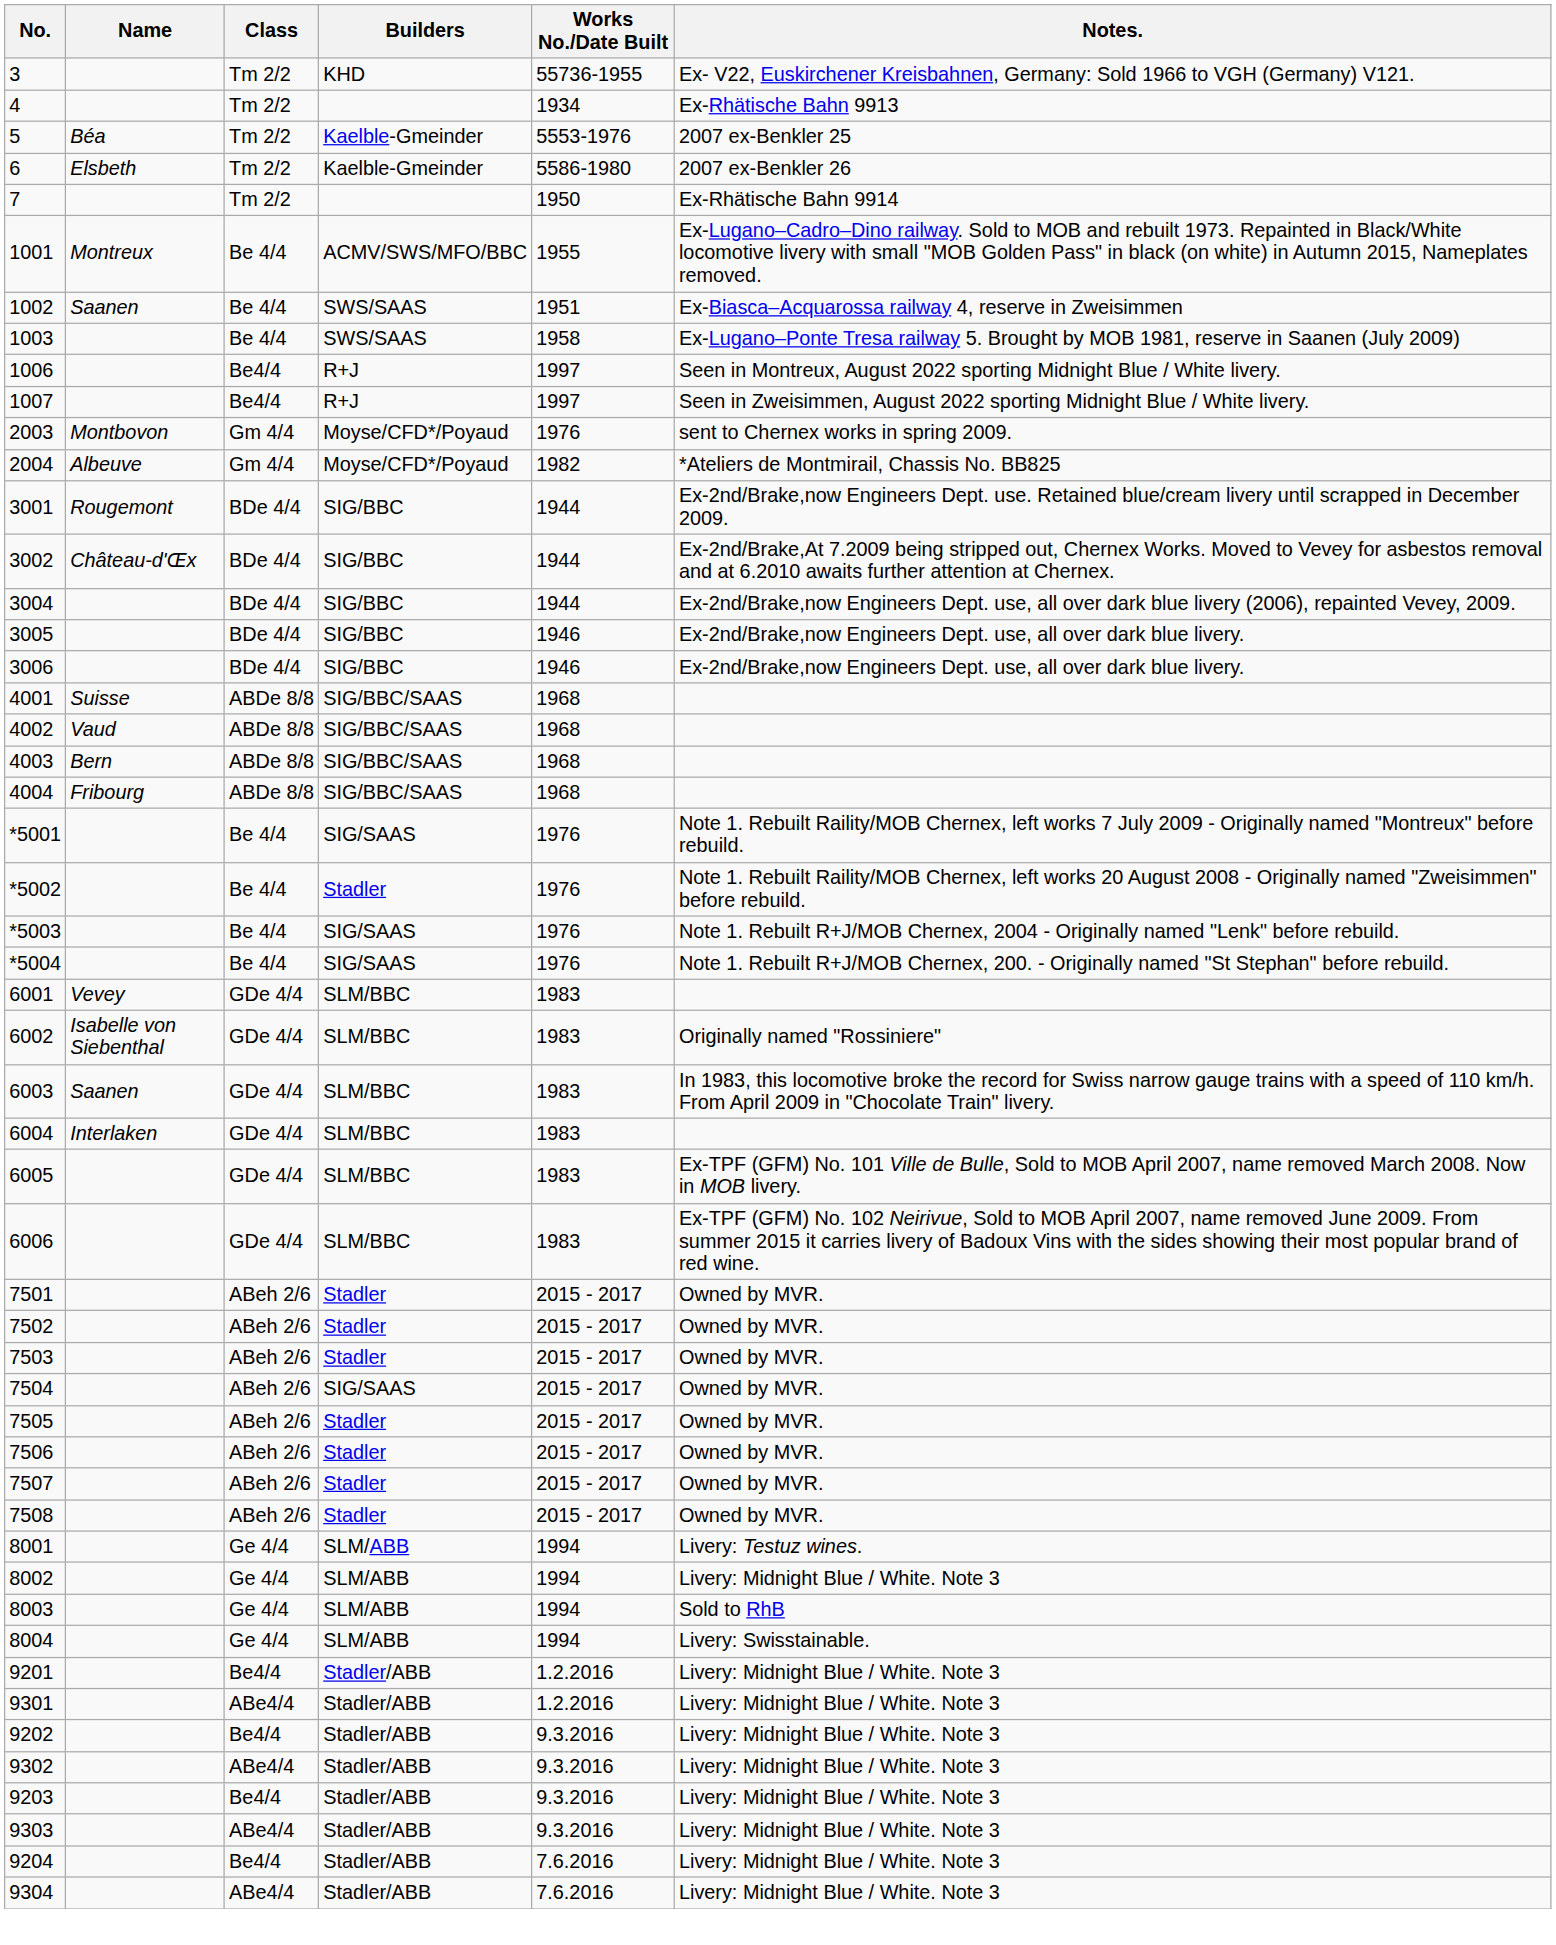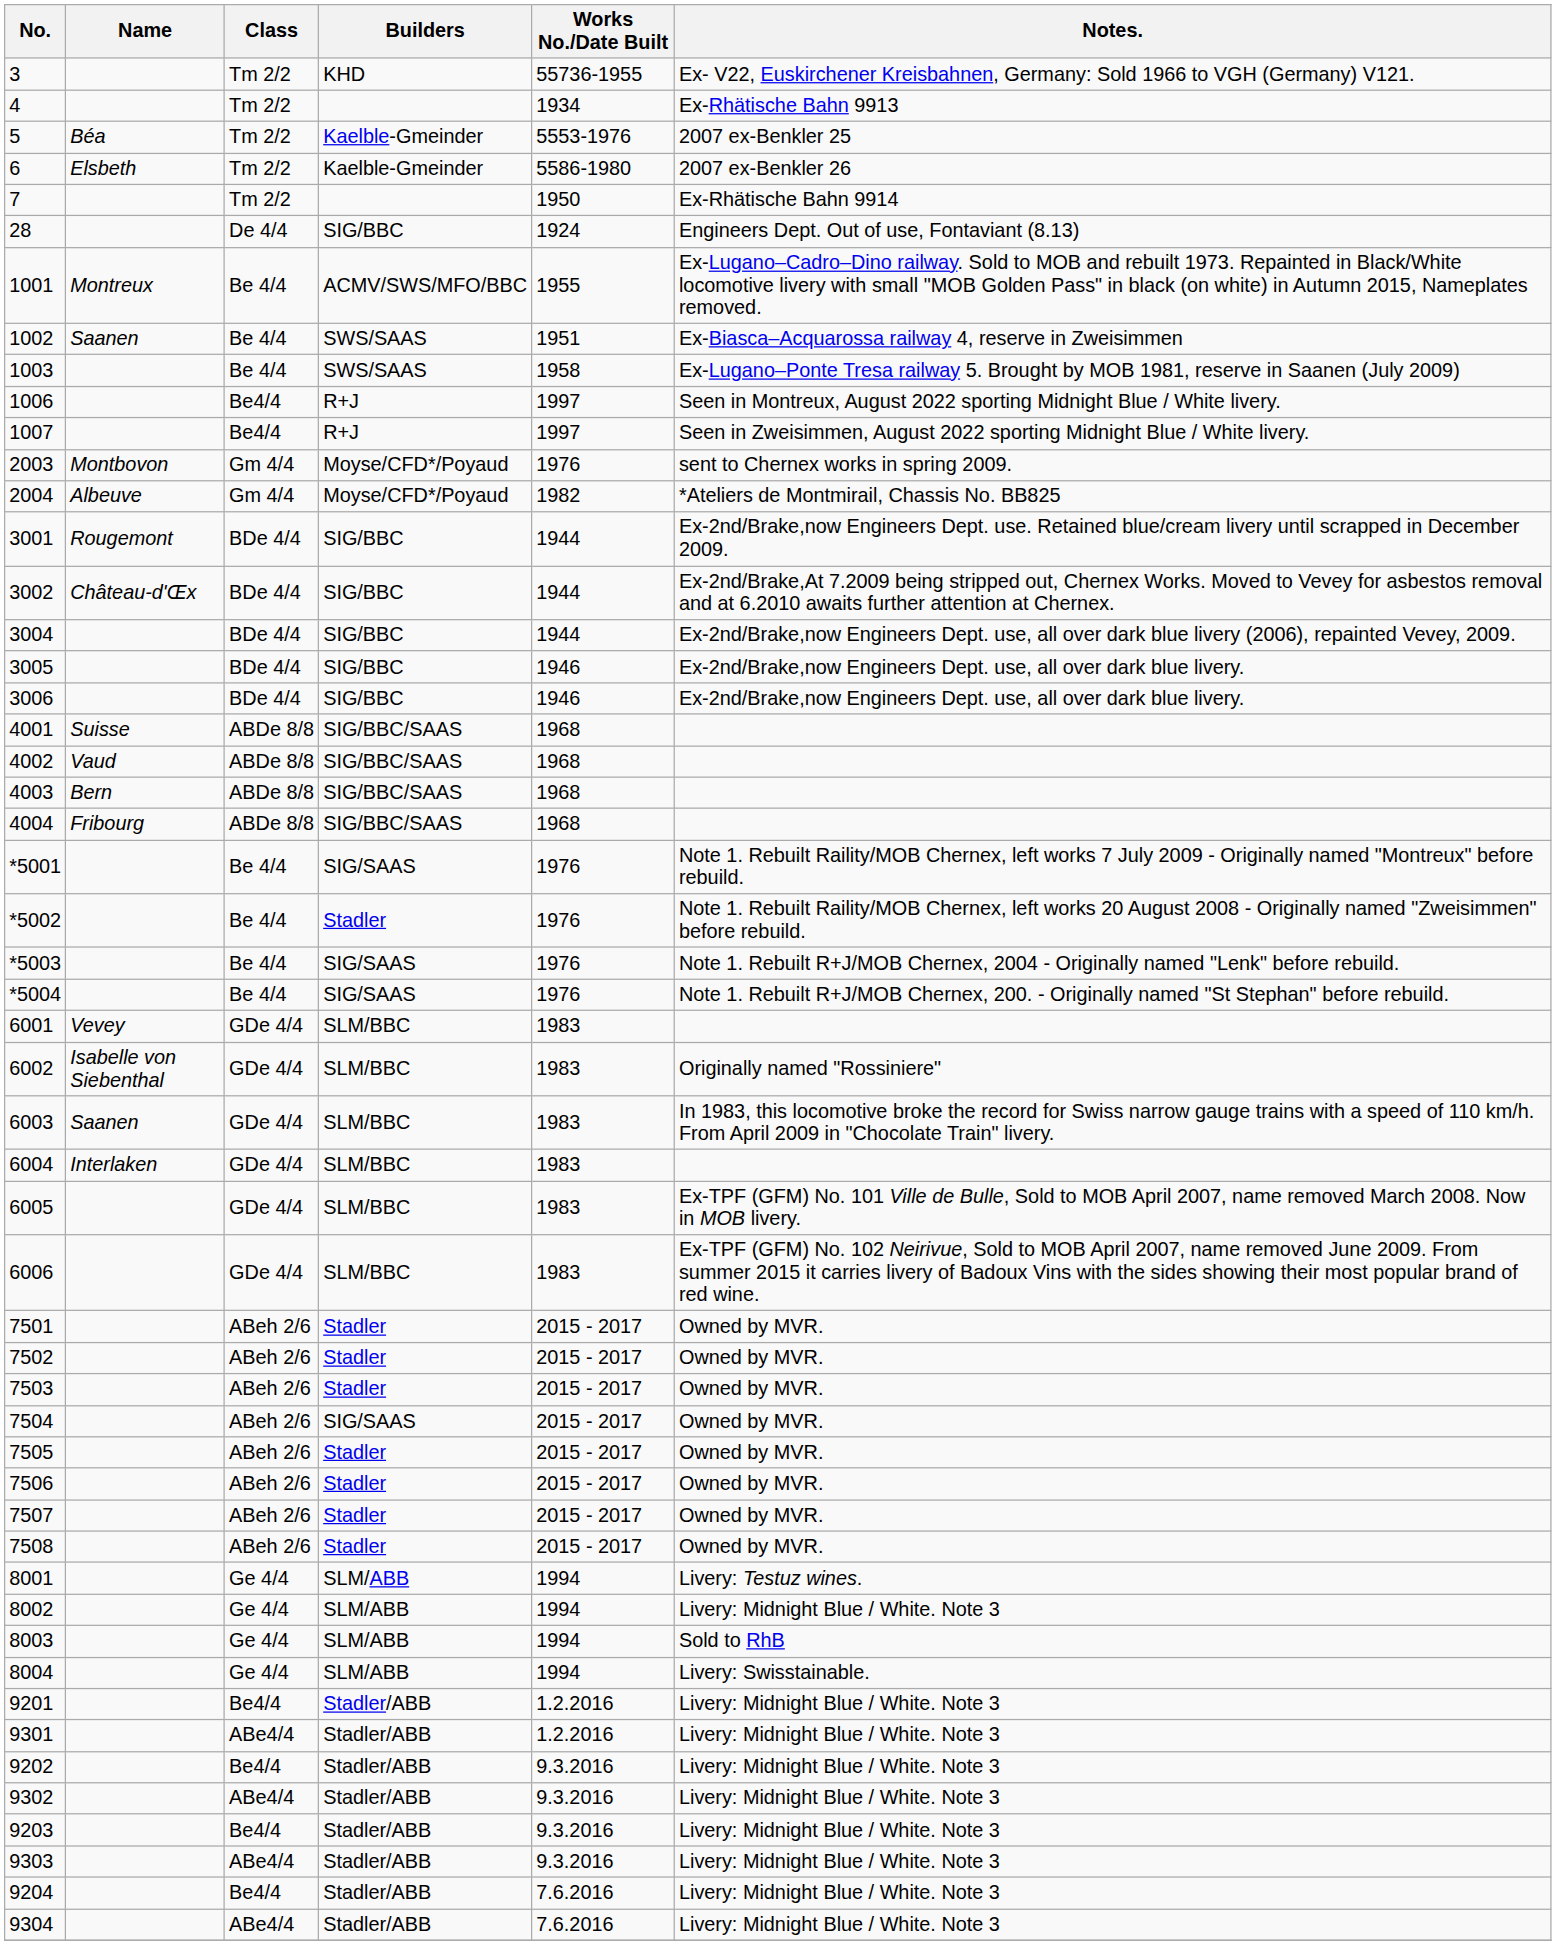+ row: 28 | De 4/4 | SIG/BBC | 1924 | Engineers Dept. Out of use, Fontaviant (8.13)
